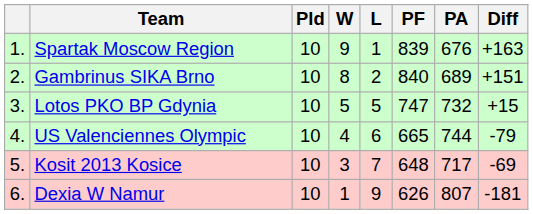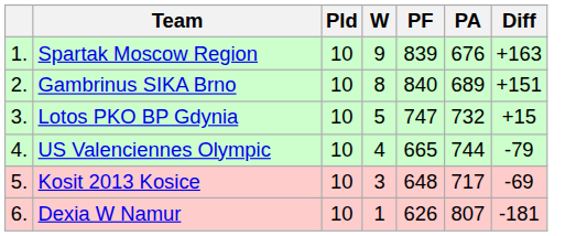- column: L | 1 | 2 | 5 | 6 | 7 | 9
